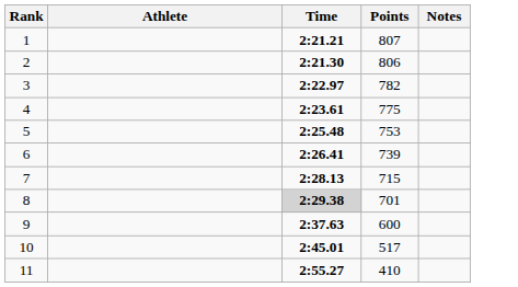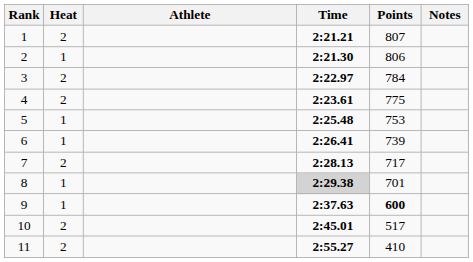+ column: Heat | 2 | 1 | 2 | 2 | 1 | 1 | 2 | 1 | 1 | 2 | 2
3 | Points: 782 -> 784
7 | Points: 715 -> 717
9 | Points: normal -> bold
